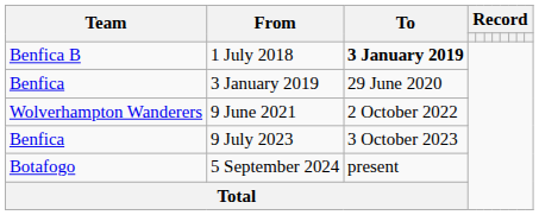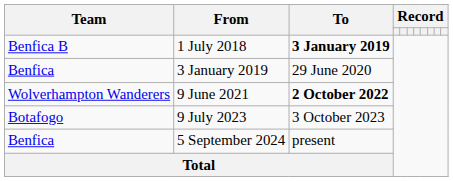9 June 2021 | To: normal -> bold
9 July 2023 | Team: Benfica -> Botafogo
5 September 2024 | Team: Botafogo -> Benfica
